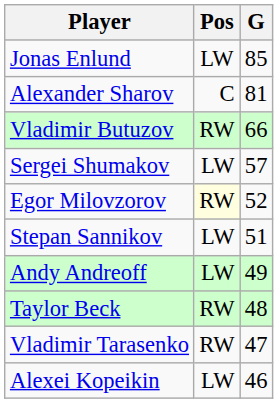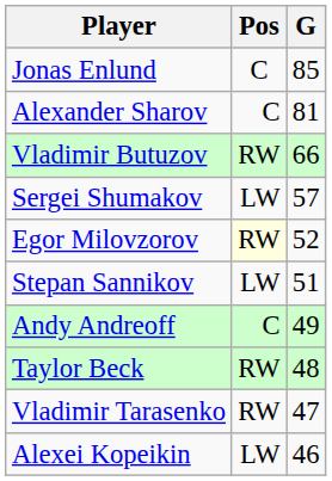Jonas Enlund | Pos: LW -> C
Andy Andreoff | Pos: LW -> C
